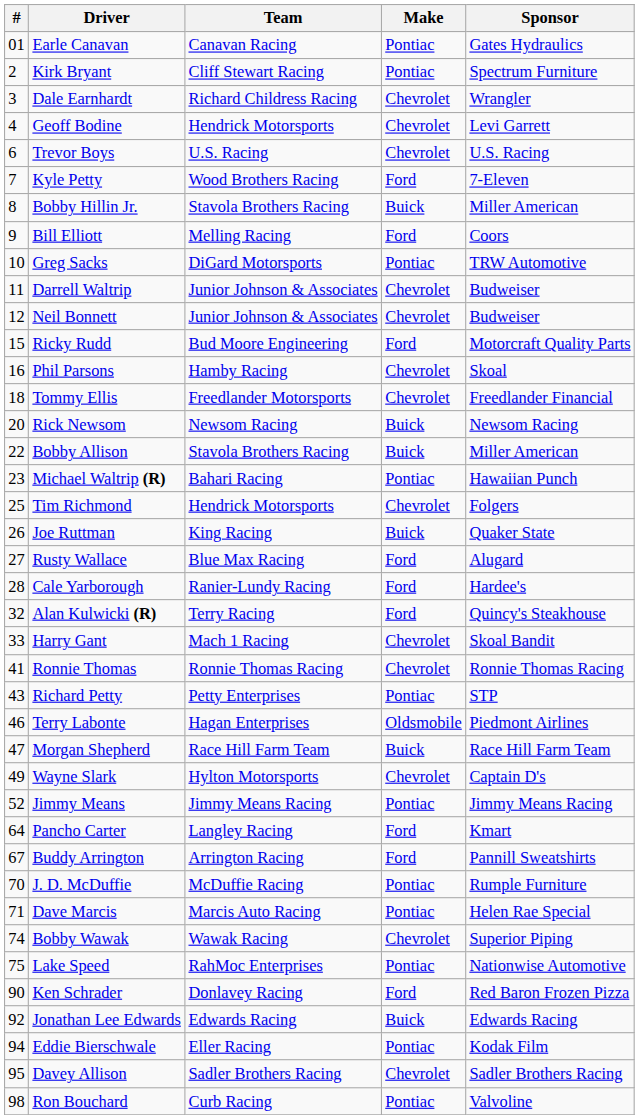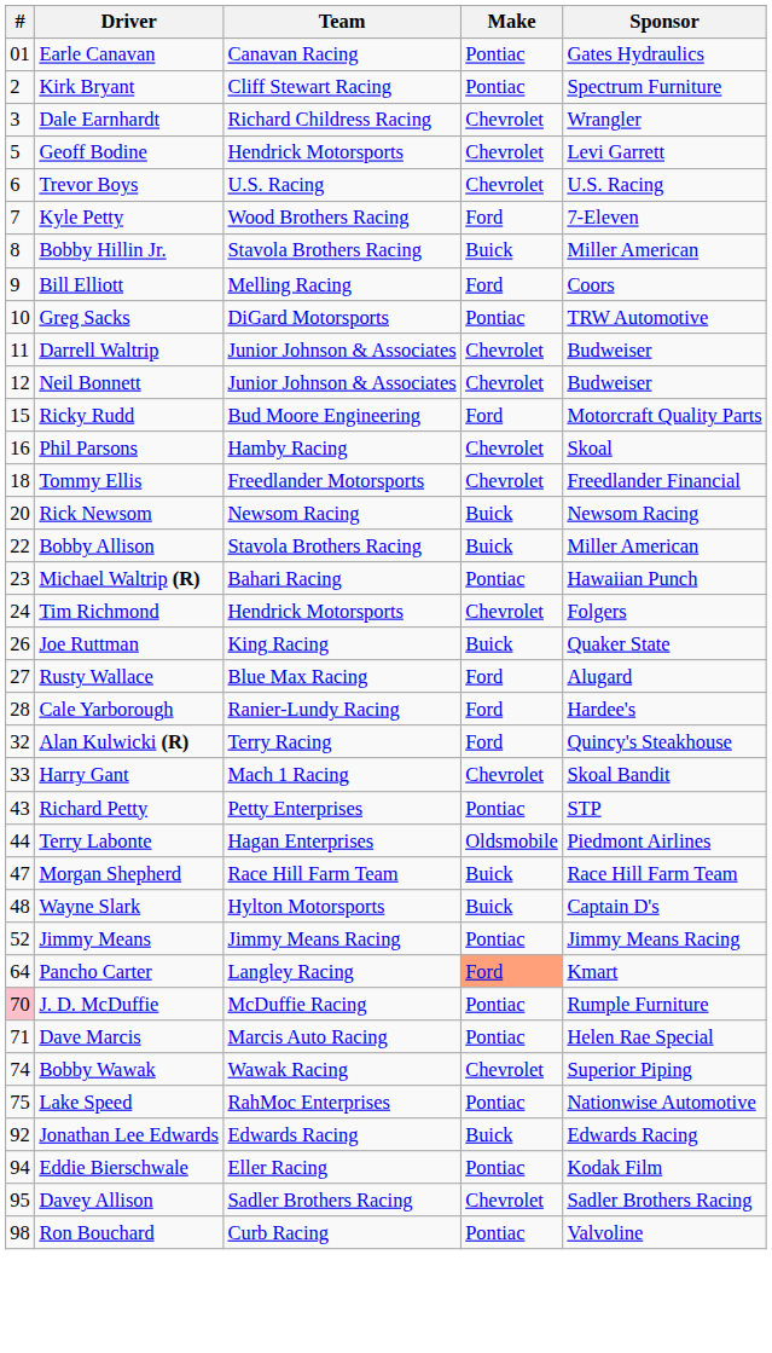Geoff Bodine | #: 4 -> 5
Tim Richmond | #: 25 -> 24
- row: 41 | Ronnie Thomas | Ronnie Thomas Racing | Chevrolet | Ronnie Thomas Racing
Terry Labonte | #: 46 -> 44
Wayne Slark | #: 49 -> 48
Wayne Slark | Make: Chevrolet -> Buick
Pancho Carter | Make: no background -> lightsalmon background
- row: 67 | Buddy Arrington | Arrington Racing | Ford | Pannill Sweatshirts
J. D. McDuffie | #: no background -> pink background
- row: 90 | Ken Schrader | Donlavey Racing | Ford | Red Baron Frozen Pizza
